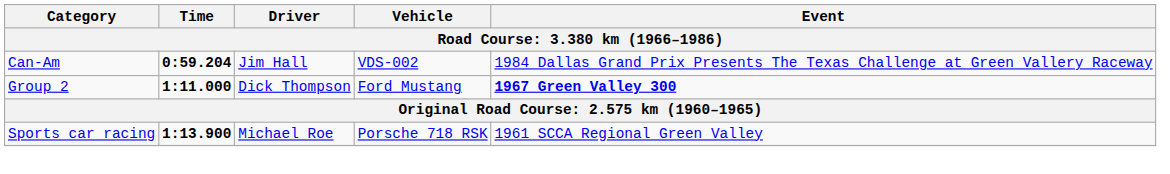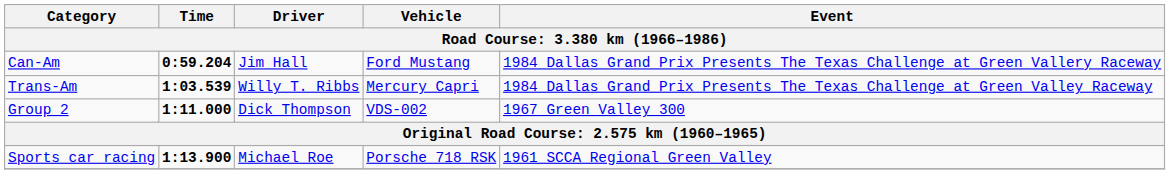Can-Am | Vehicle: VDS-002 -> Ford Mustang
+ row: Trans-Am | 1:03.539 | Willy T. Ribbs | Mercury Capri | 1984 Dallas Grand Prix Presents The Texas Challenge at Green Valley Raceway
Group 2 | Vehicle: Ford Mustang -> VDS-002
Group 2 | Event: bold -> normal
